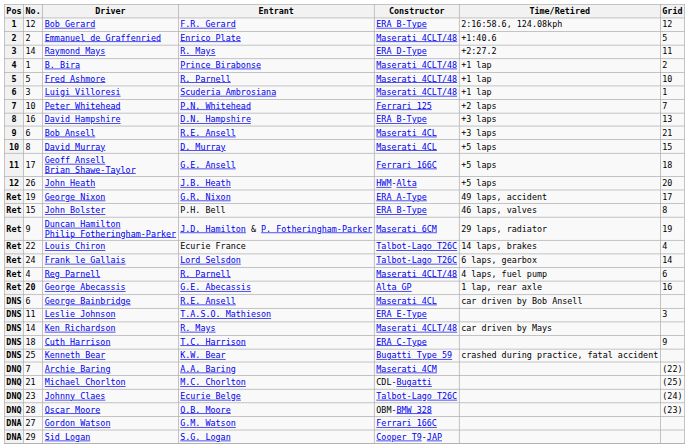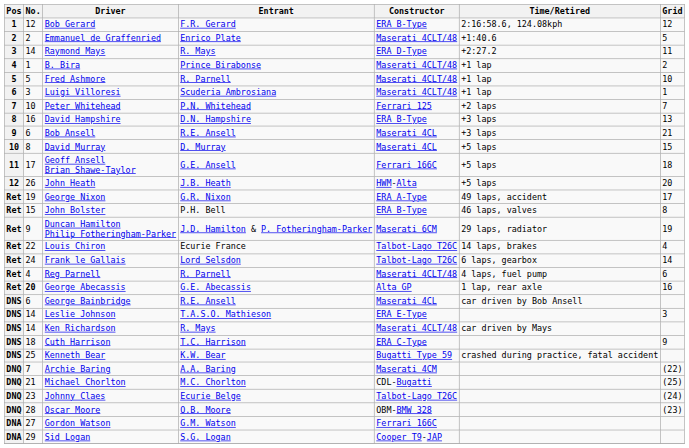Leslie Johnson | No.: 11 -> 14
